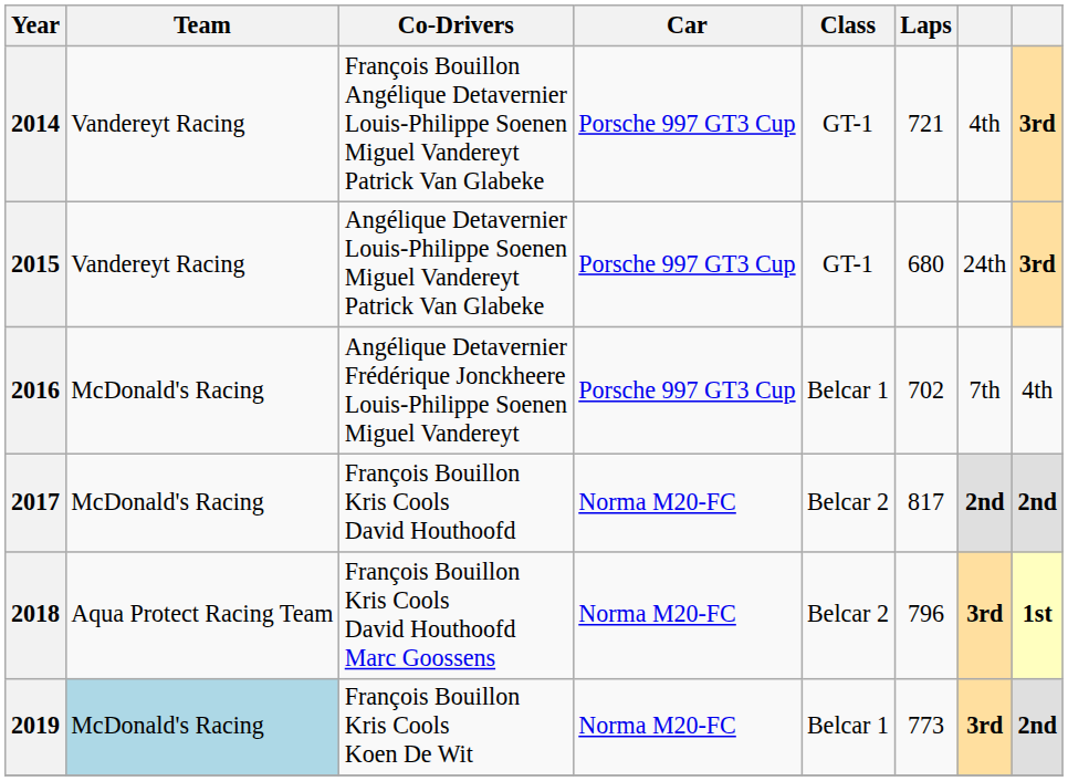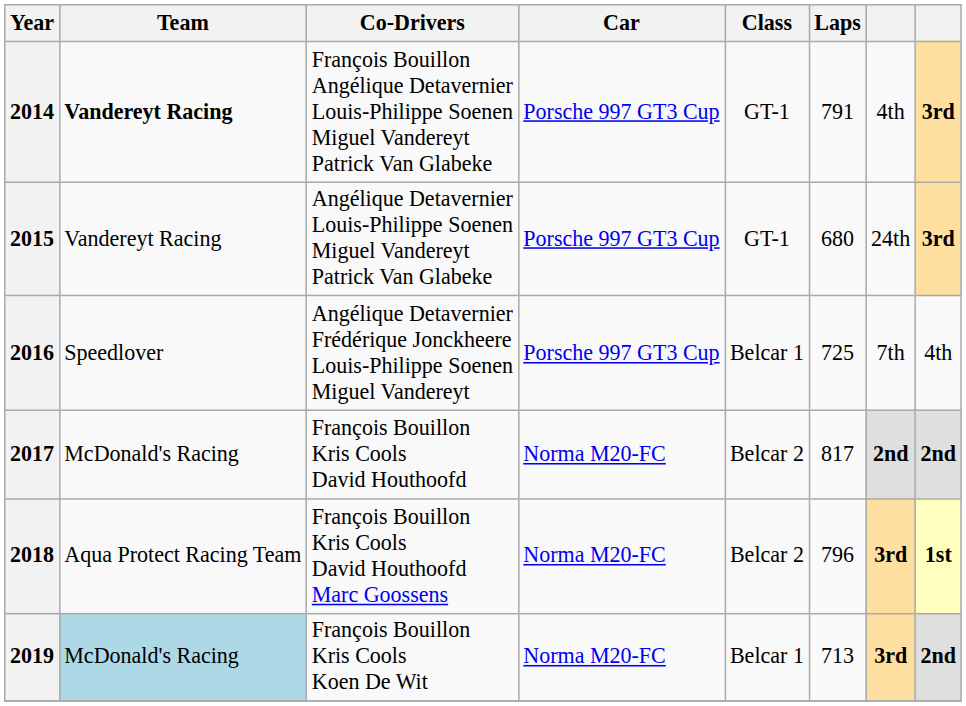2014 | Team: normal -> bold
2014 | Laps: 721 -> 791
2016 | Team: McDonald's Racing -> Speedlover
2016 | Laps: 702 -> 725
2019 | Laps: 773 -> 713
